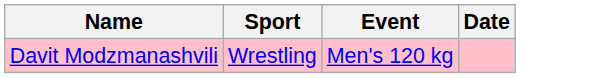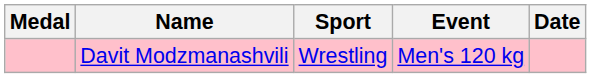+ column: Medal
